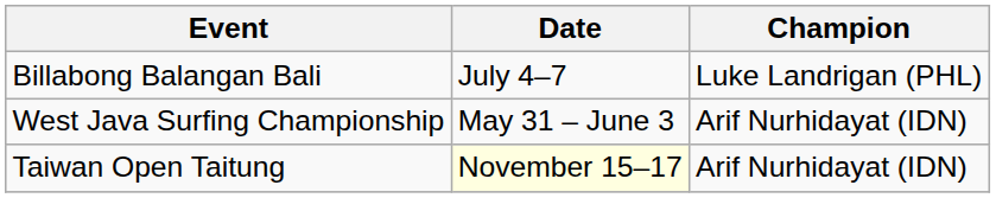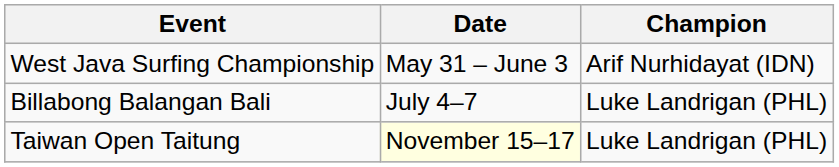rows swapped: West Java Surfing Championship <-> Billabong Balangan Bali
Taiwan Open Taitung | Champion: Arif Nurhidayat (IDN) -> Luke Landrigan (PHL)
